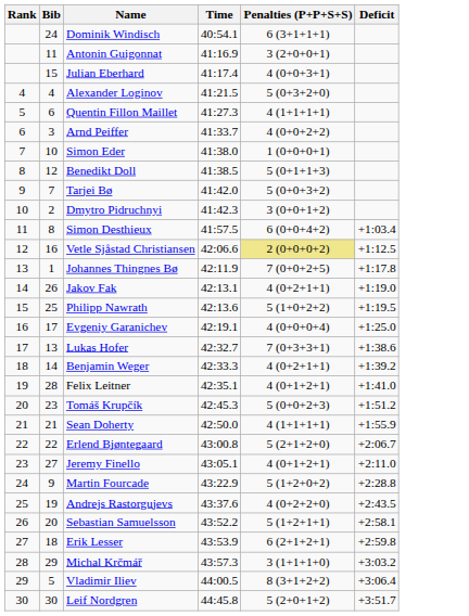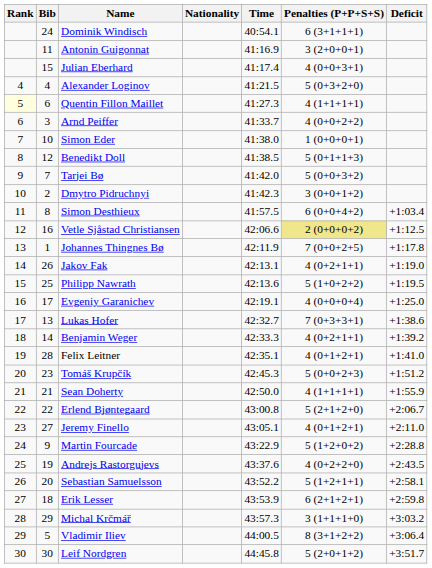+ column: Nationality
Quentin Fillon Maillet | Rank: no background -> lightyellow background
